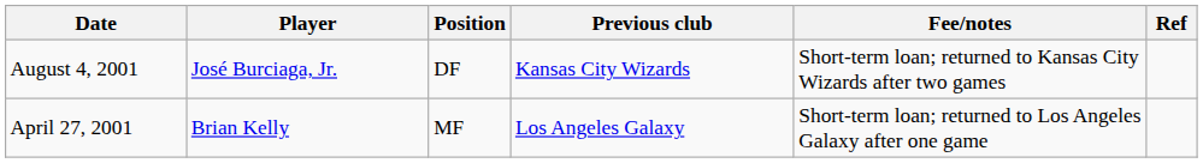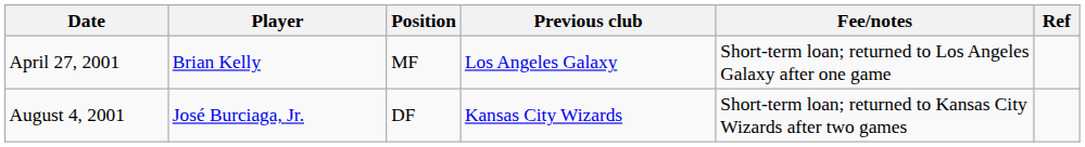rows swapped: April 27, 2001 <-> August 4, 2001
